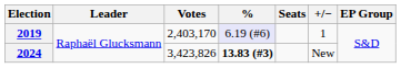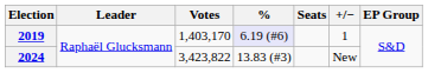2019 | Votes: 2,403,170 -> 1,403,170
2024 | Votes: 3,423,826 -> 3,423,822
2024 | %: bold -> normal
